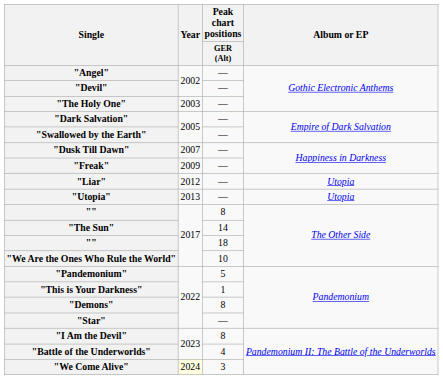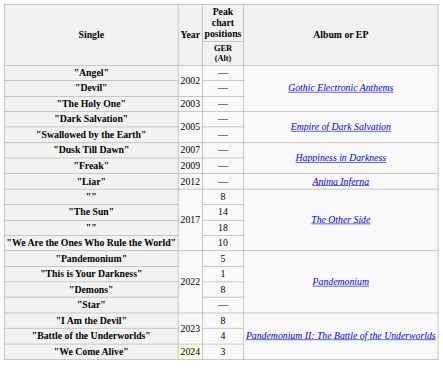"Liar" | Album or EP: Utopia -> Anima Inferna
- row: "Utopia" | 2013 | — | Utopia
